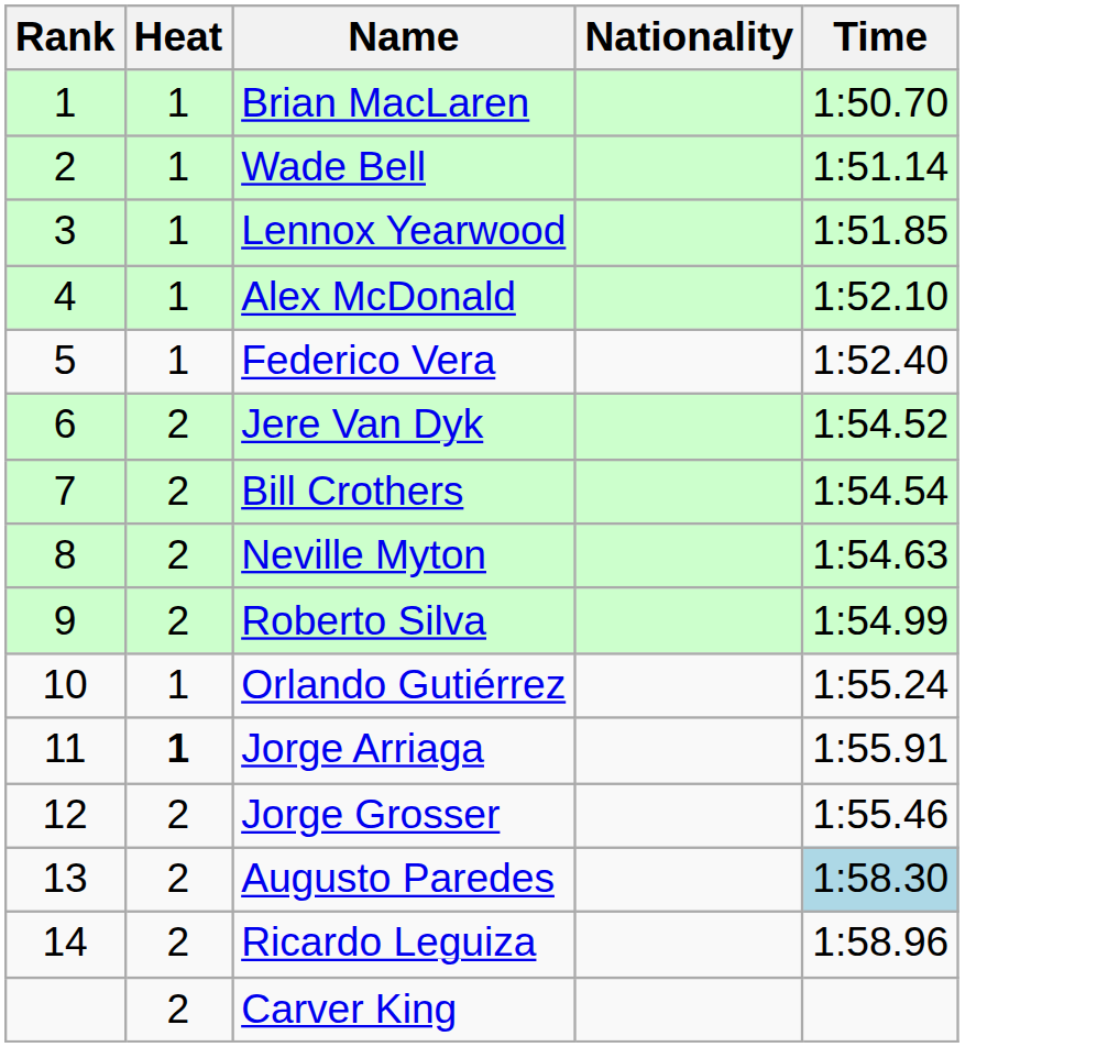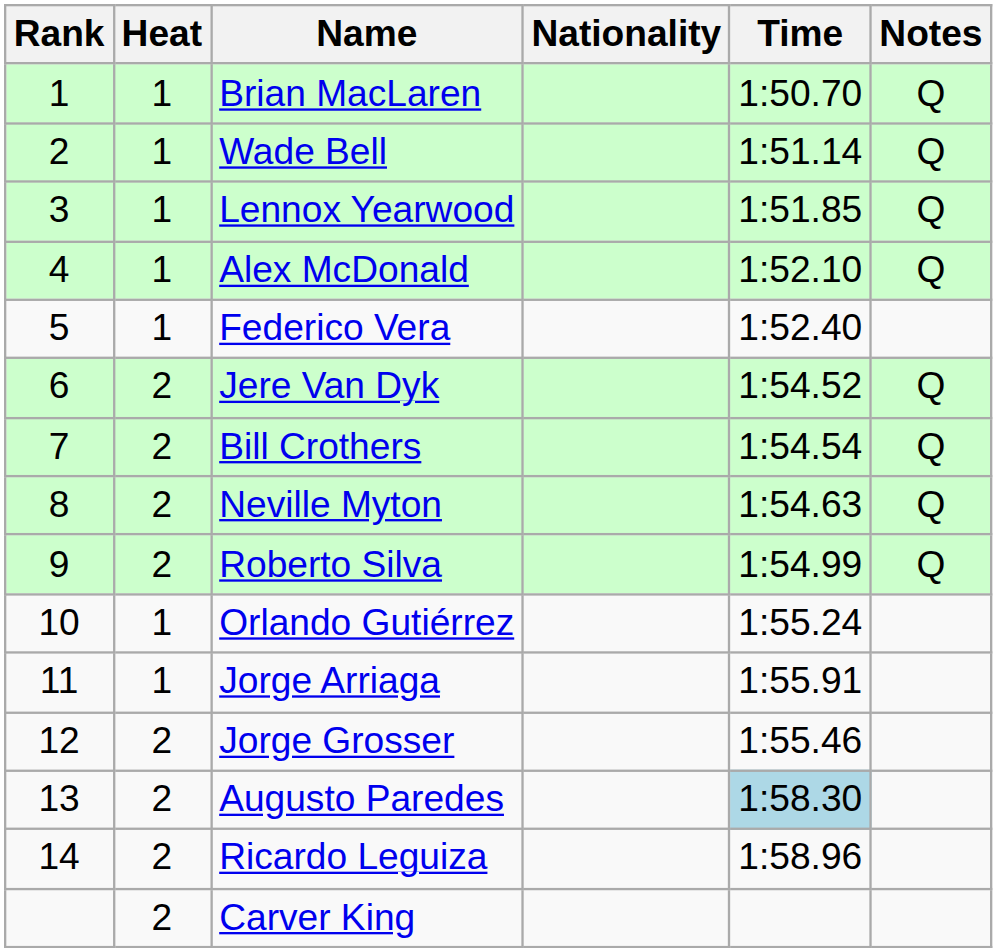+ column: Notes | Q | Q | Q | Q | Q | Q | Q | Q
Jorge Arriaga | Heat: bold -> normal
